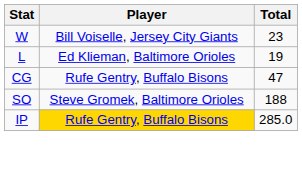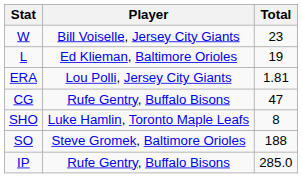+ row: ERA | Lou Polli, Jersey City Giants | 1.81
+ row: SHO | Luke Hamlin, Toronto Maple Leafs | 8
IP | Player: gold background -> no background
